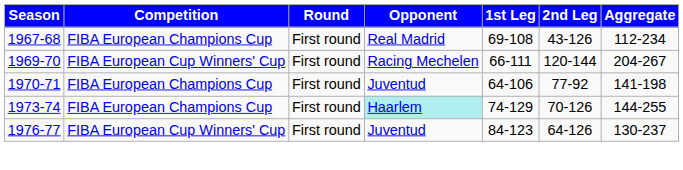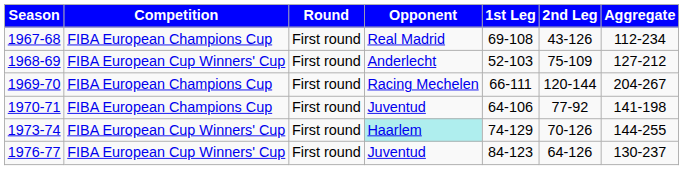+ row: 1968-69 | FIBA European Cup Winners' Cup | First round | Anderlecht | 52-103 | 75-109 | 127-212
1969-70 | Competition: FIBA European Cup Winners' Cup -> FIBA European Champions Cup
1973-74 | Competition: FIBA European Champions Cup -> FIBA European Cup Winners' Cup
